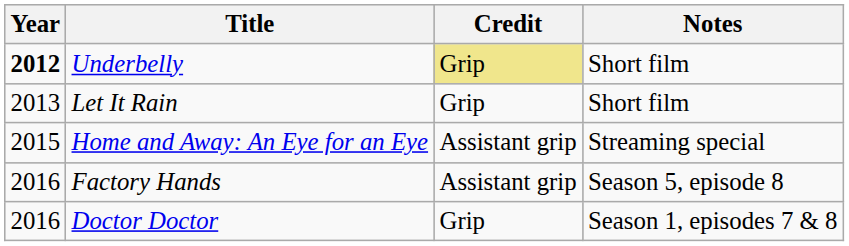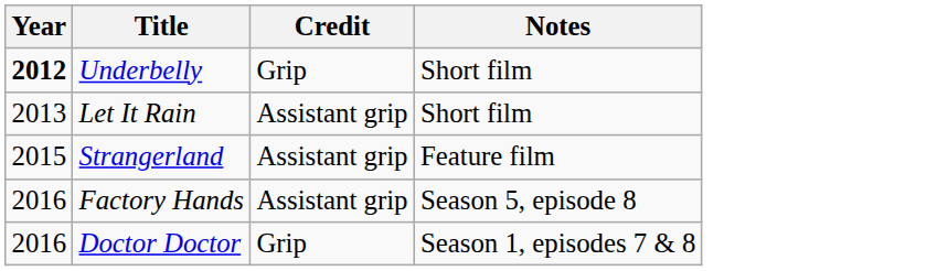Underbelly | Credit: khaki background -> no background
Let It Rain | Credit: Grip -> Assistant grip
+ row: 2015 | Strangerland | Assistant grip | Feature film
- row: 2015 | Home and Away: An Eye for an Eye | Assistant grip | Streaming special
